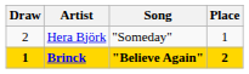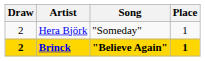Brinck | Draw: 1 -> 2
Brinck | Place: 2 -> 1
